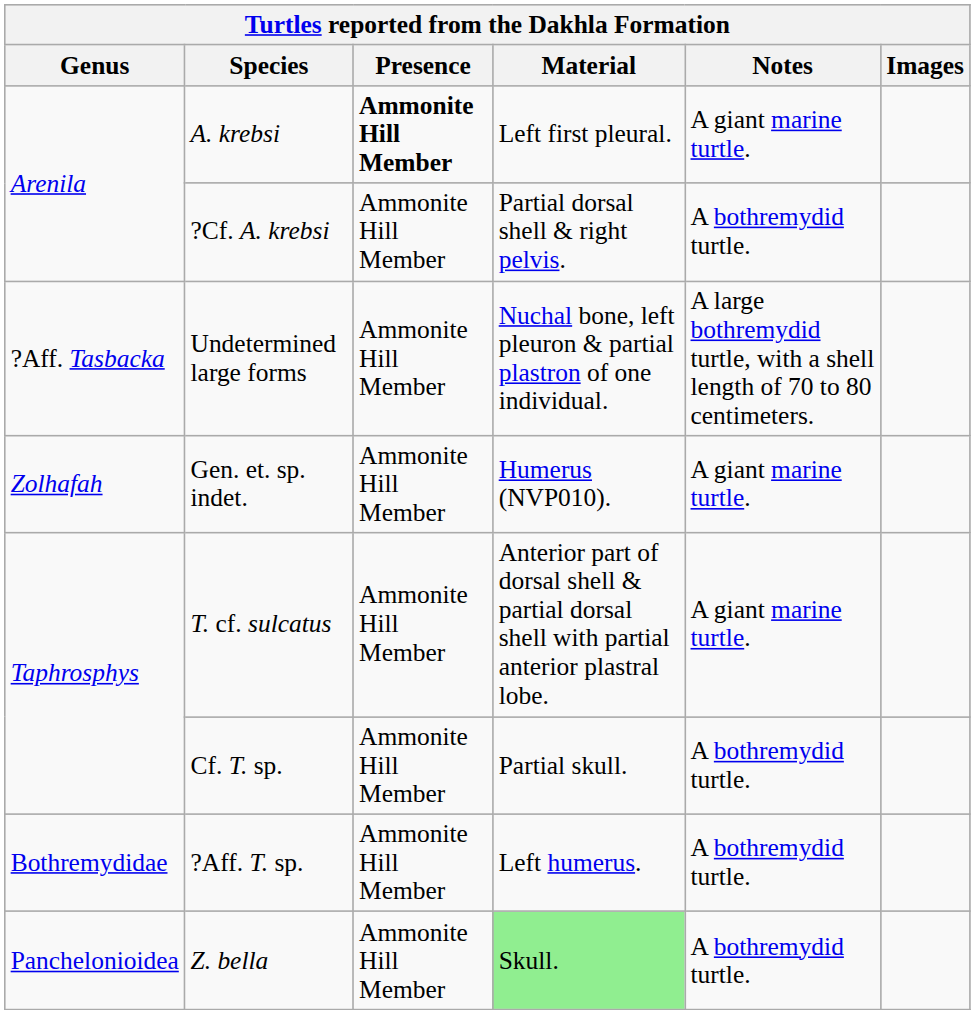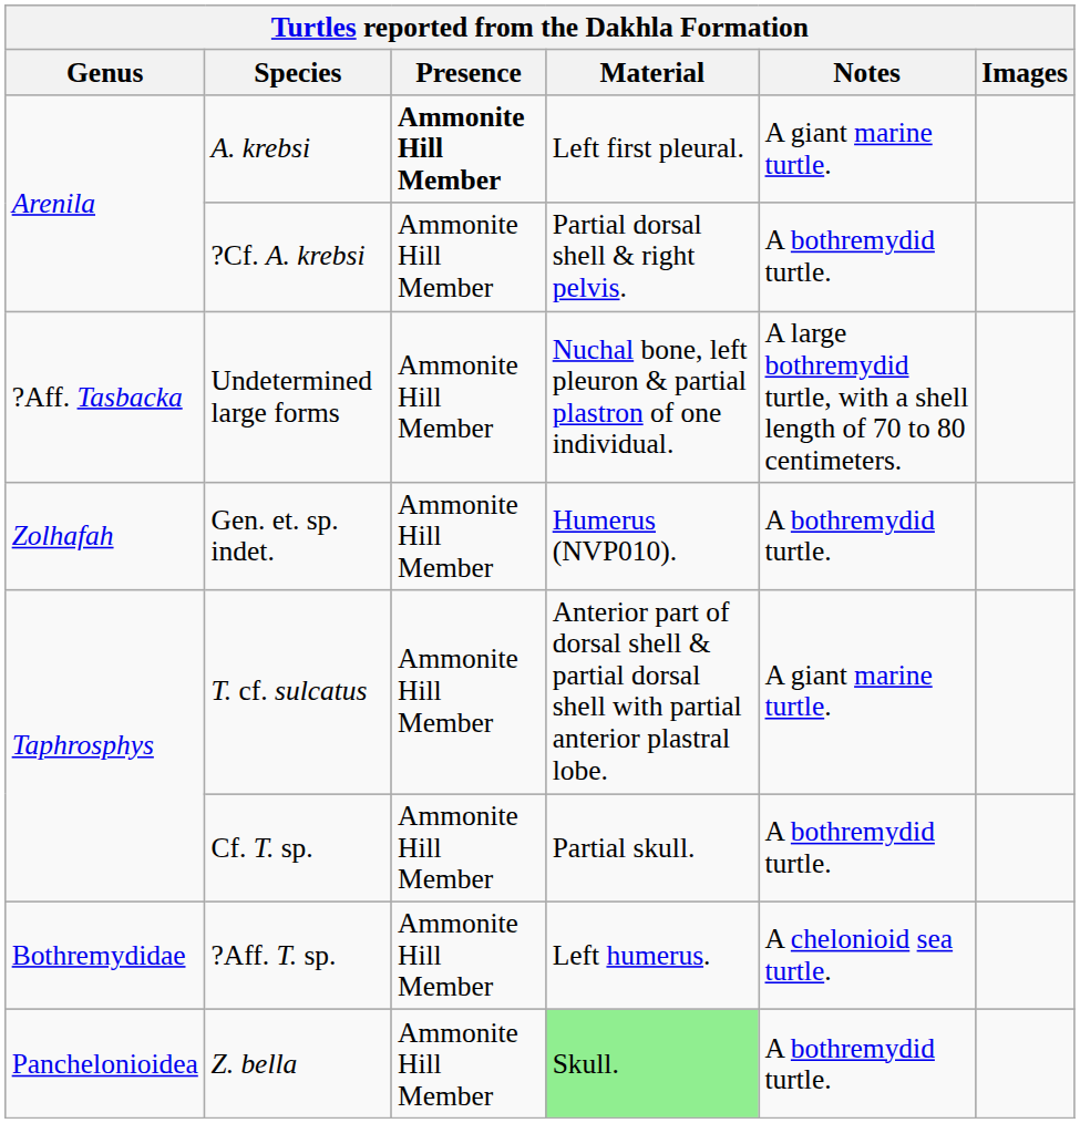Gen. et. sp. indet. | Notes: A giant marine turtle. -> A bothremydid turtle.
?Aff. T. sp. | Notes: A bothremydid turtle. -> A chelonioid sea turtle.
